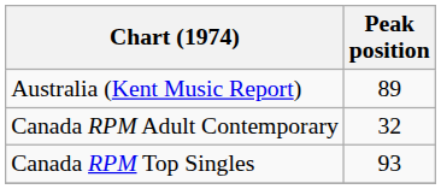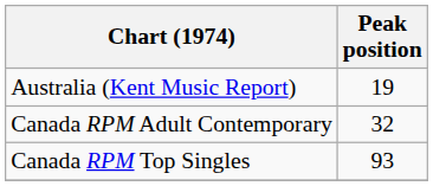Australia (Kent Music Report) | Peak position: 89 -> 19
